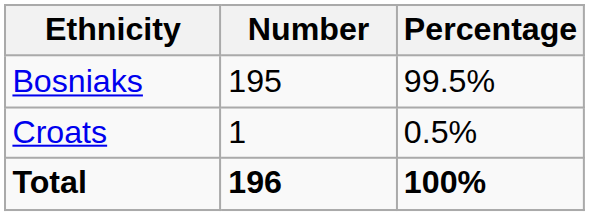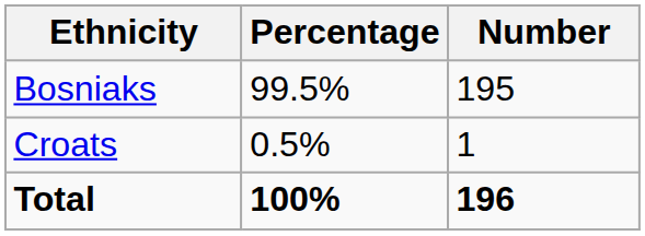columns swapped: Number <-> Percentage
